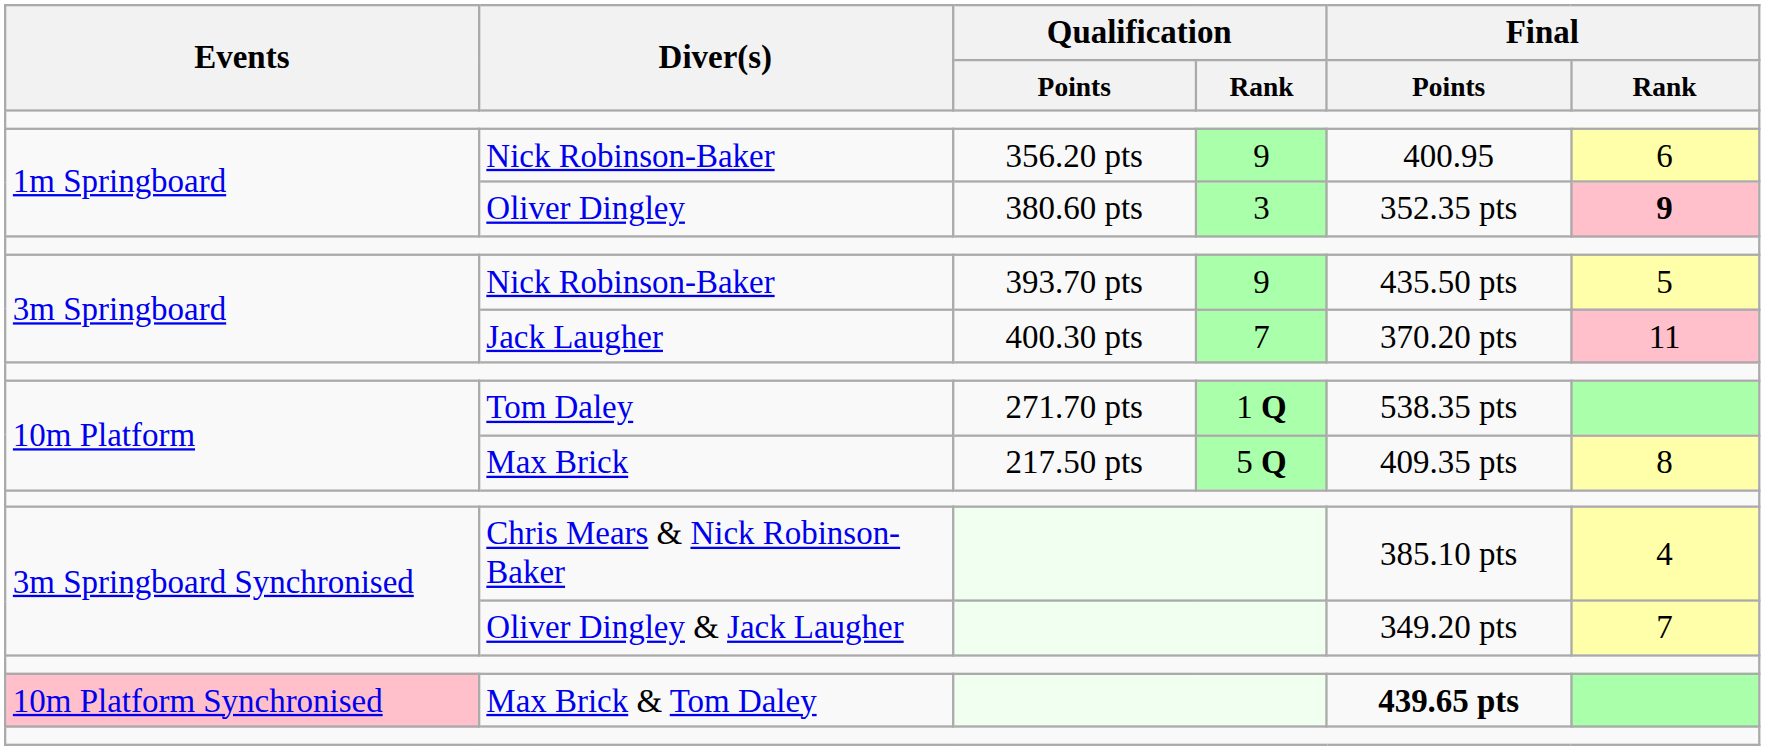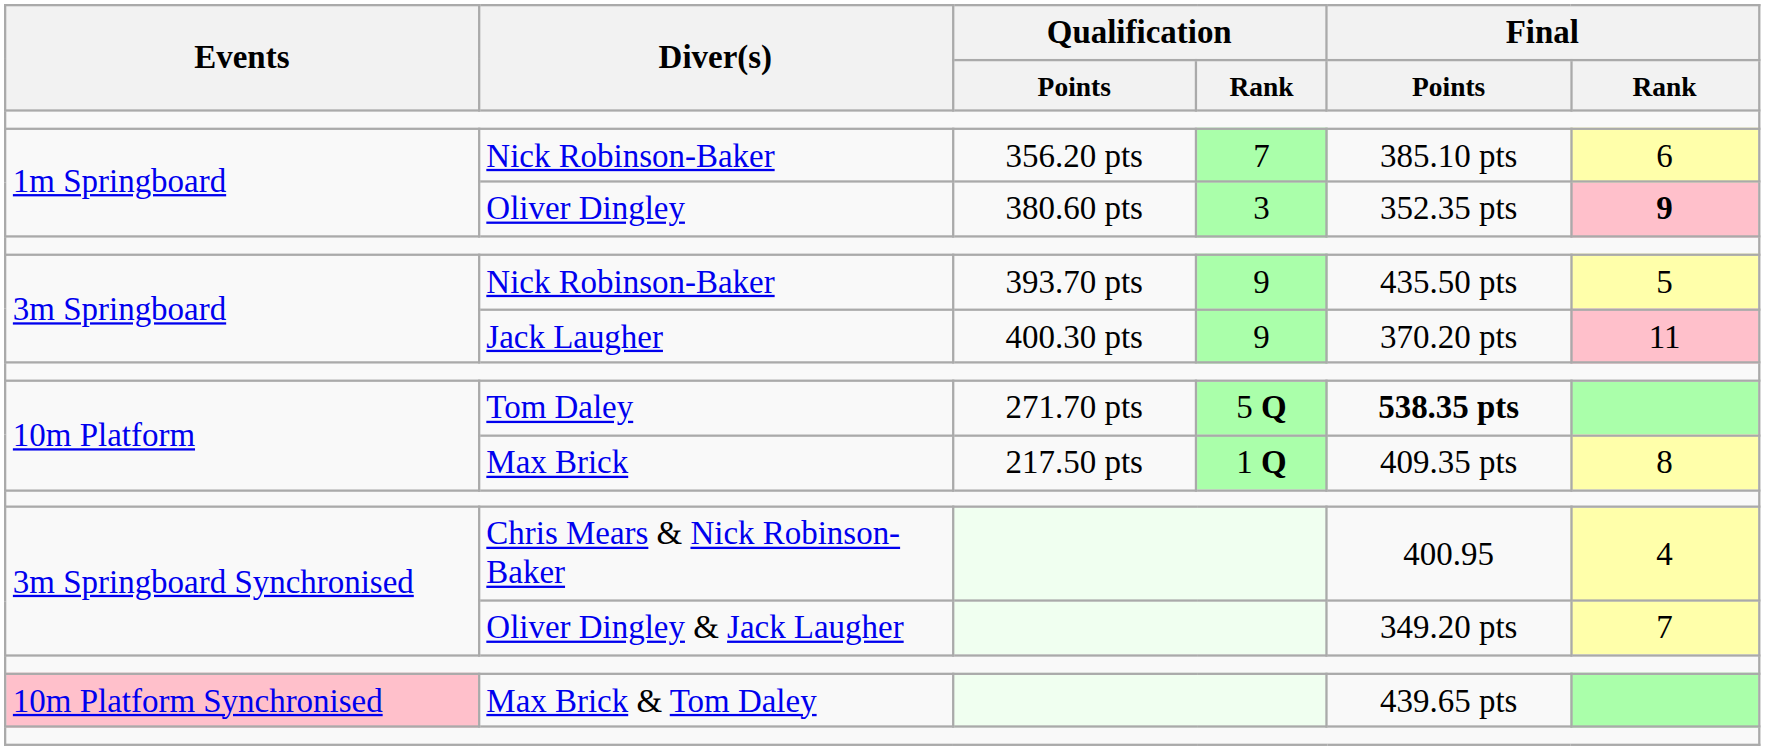Nick Robinson-Baker / 356.20 pts | Qualification / Rank: 9 -> 7
Nick Robinson-Baker / 356.20 pts | Final / Points: 400.95 -> 385.10 pts
Jack Laugher | Qualification / Rank: 7 -> 9
Tom Daley | Qualification / Rank: 1 Q -> 5 Q
Tom Daley | Final / Points: normal -> bold
Max Brick | Qualification / Rank: 5 Q -> 1 Q
Chris Mears & Nick Robinson-Baker | Final / Points: 385.10 pts -> 400.95
Max Brick & Tom Daley | Final / Points: bold -> normal
